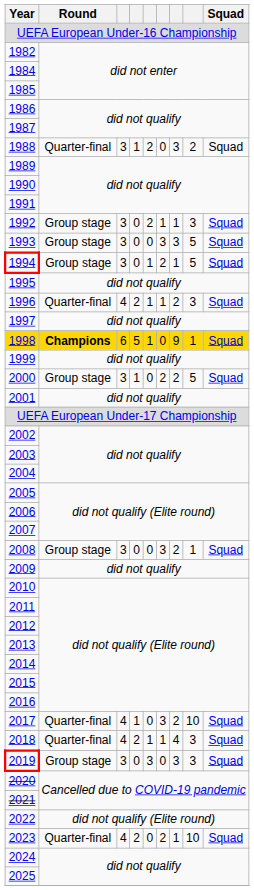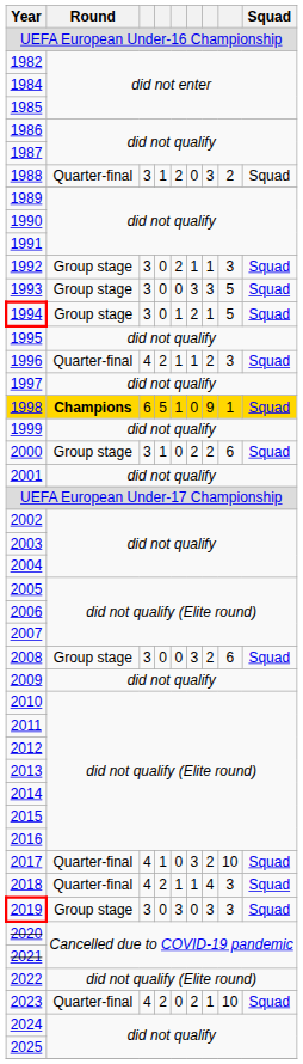2000 | column 8: 5 -> 6
2008 | column 8: 1 -> 6
